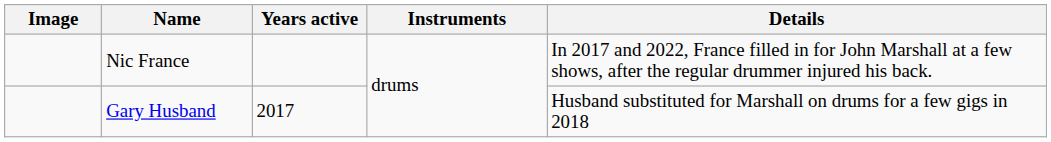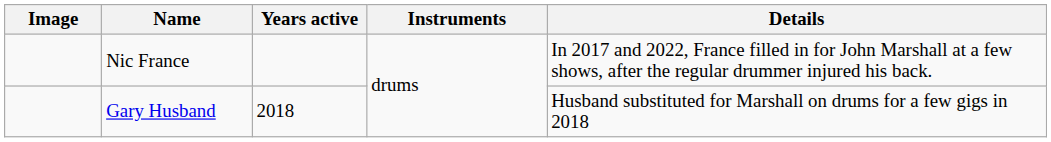Gary Husband | Years active: 2017 -> 2018
